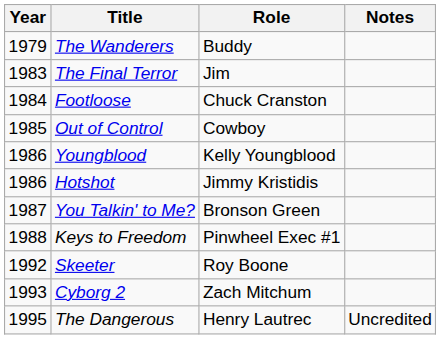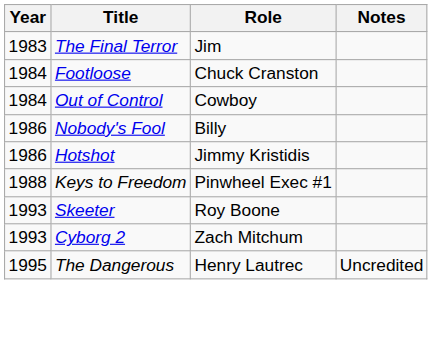- row: 1979 | The Wanderers | Buddy
Out of Control | Year: 1985 -> 1984
- row: 1986 | Youngblood | Kelly Youngblood
+ row: 1986 | Nobody's Fool | Billy
- row: 1987 | You Talkin' to Me? | Bronson Green
Skeeter | Year: 1992 -> 1993
